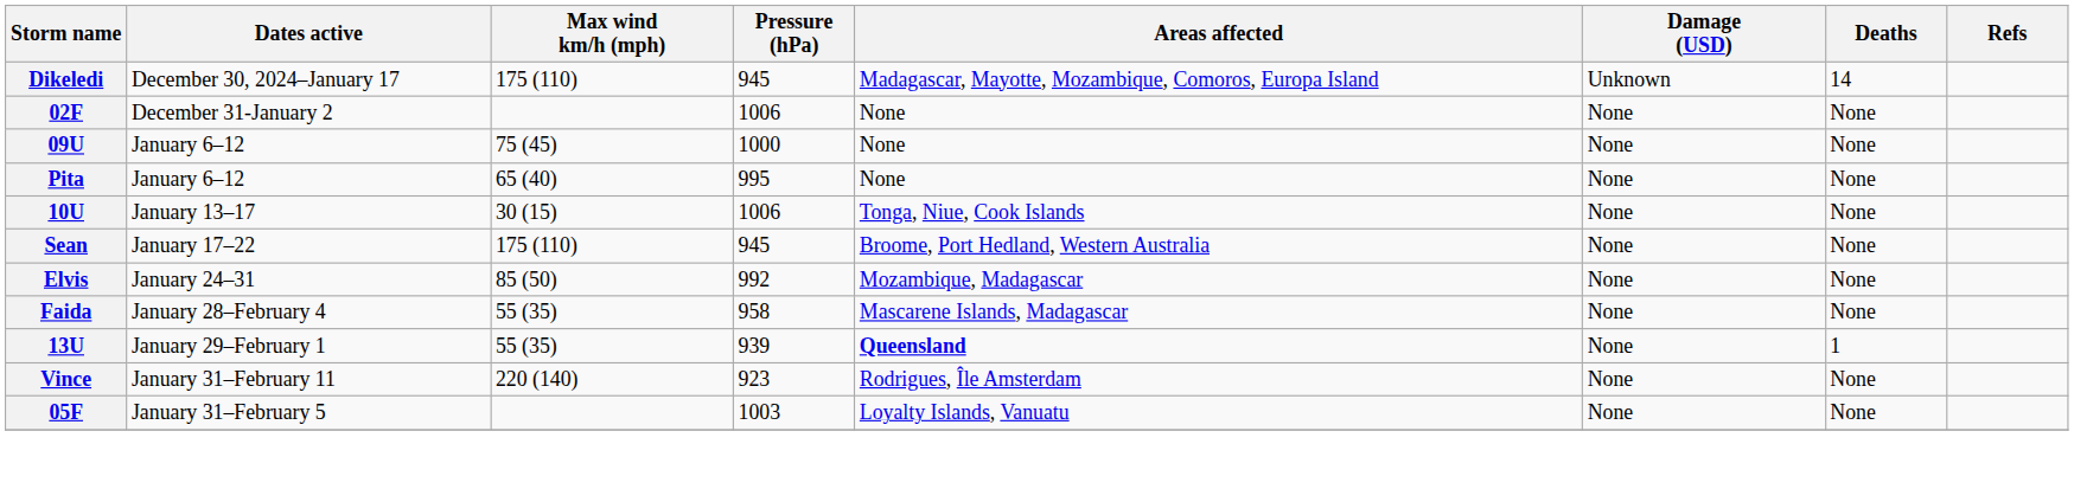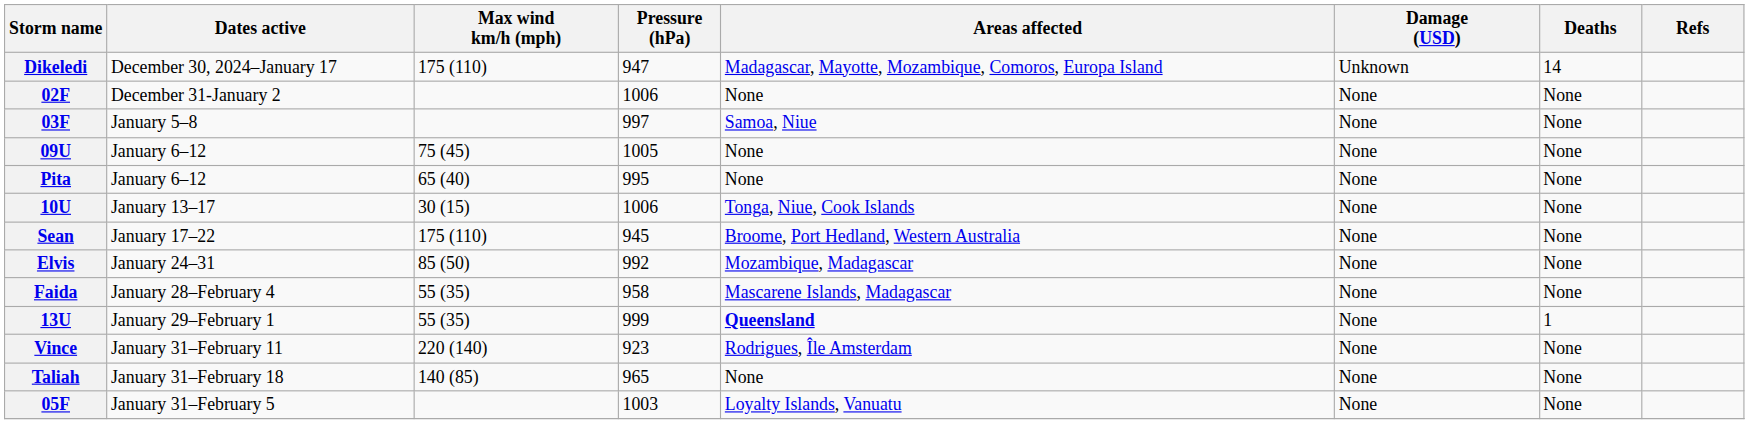Dikeledi | Pressure (hPa): 945 -> 947
+ row: 03F | January 5–8 | 997 | Samoa, Niue | None | None
09U | Pressure (hPa): 1000 -> 1005
13U | Pressure (hPa): 939 -> 999
+ row: Taliah | January 31–February 18 | 140 (85) | 965 | None | None | None
